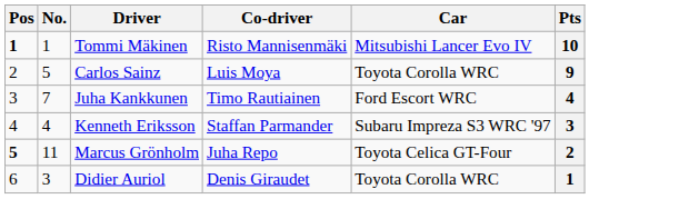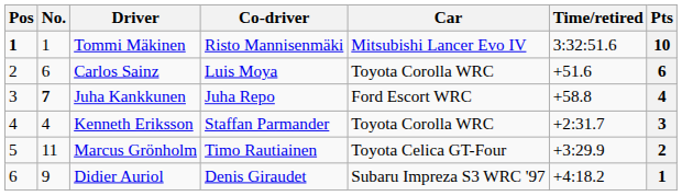+ column: Time/retired | 3:32:51.6 | +51.6 | +58.8 | +2:31.7 | +3:29.9 | +4:18.2
Carlos Sainz | No.: 5 -> 6
Carlos Sainz | Pts: 9 -> 6
Juha Kankkunen | No.: normal -> bold
Juha Kankkunen | Co-driver: Timo Rautiainen -> Juha Repo
Kenneth Eriksson | Car: Subaru Impreza S3 WRC '97 -> Toyota Corolla WRC
Marcus Grönholm | Pos: bold -> normal
Marcus Grönholm | Co-driver: Juha Repo -> Timo Rautiainen
Didier Auriol | No.: 3 -> 9
Didier Auriol | Car: Toyota Corolla WRC -> Subaru Impreza S3 WRC '97
